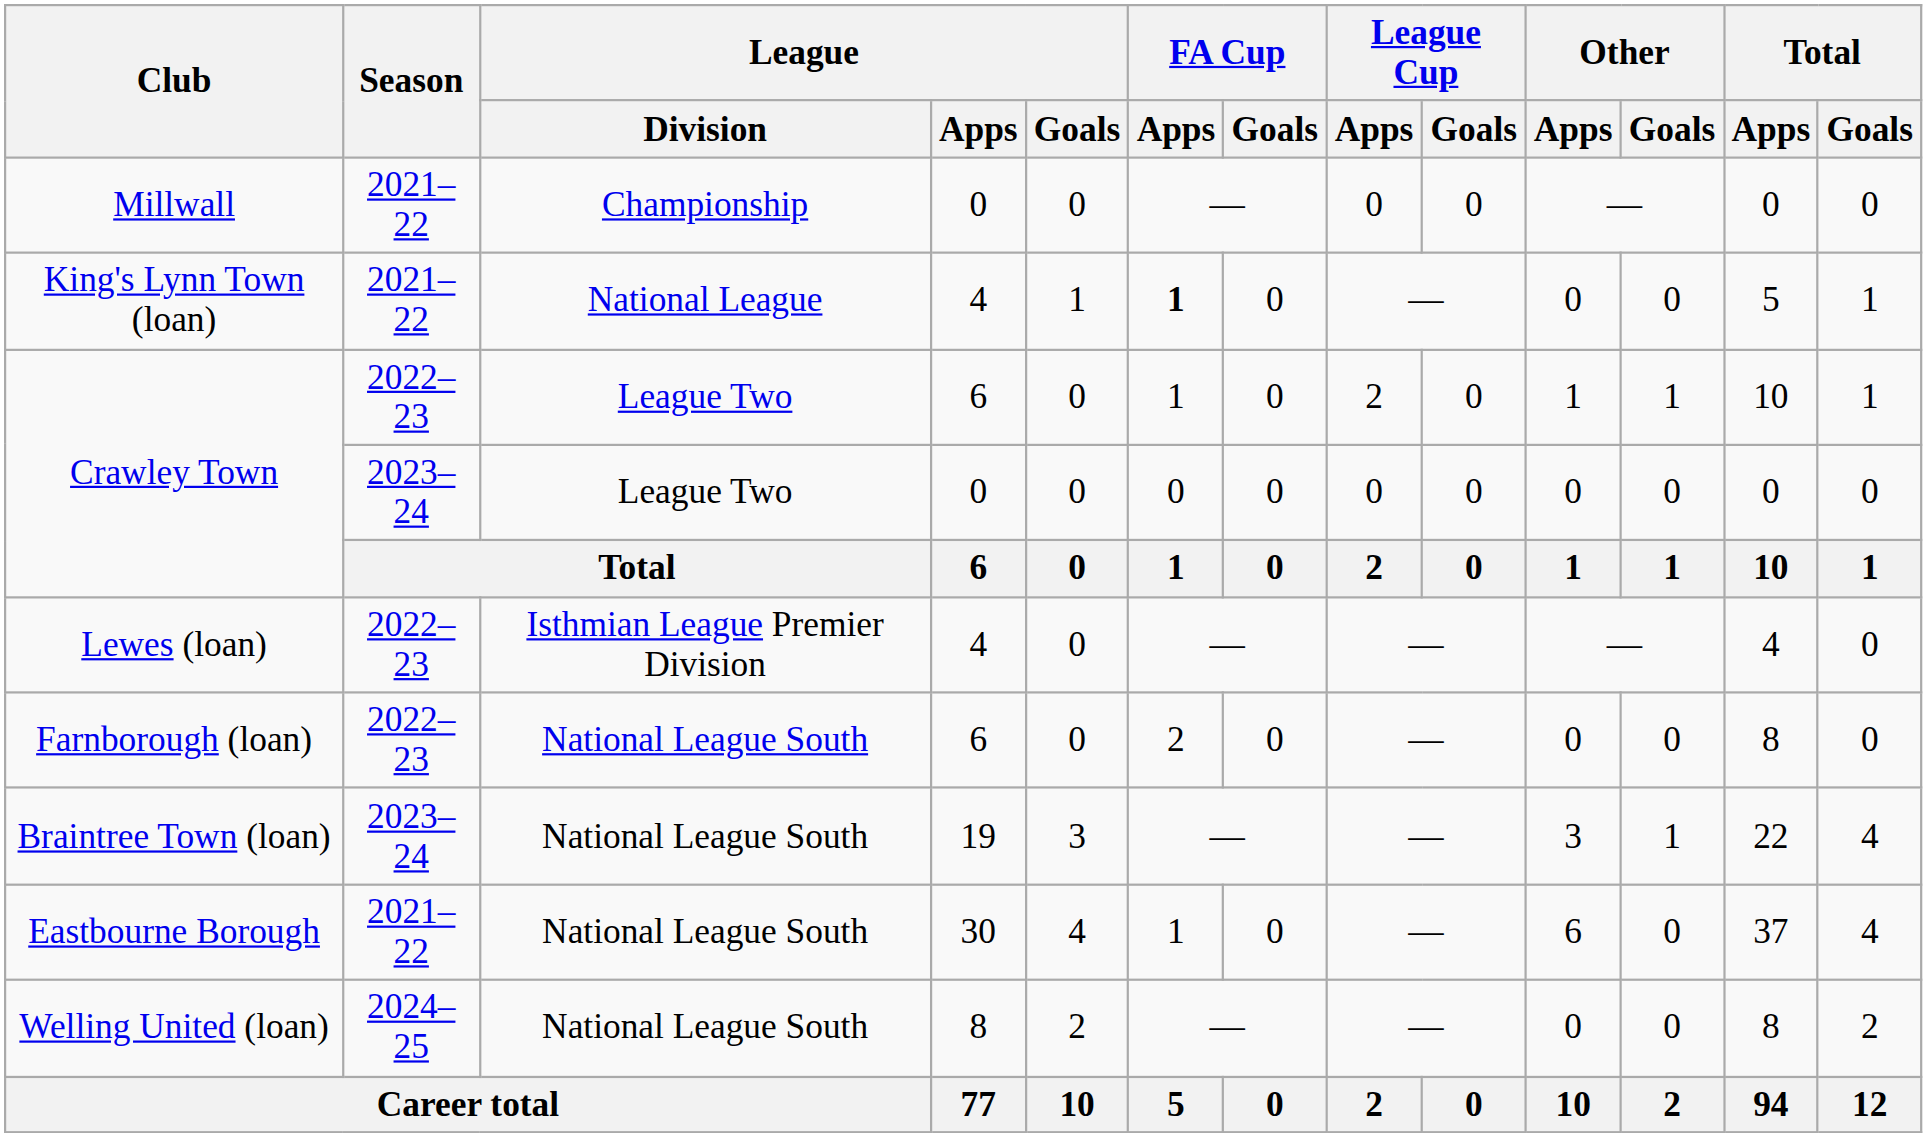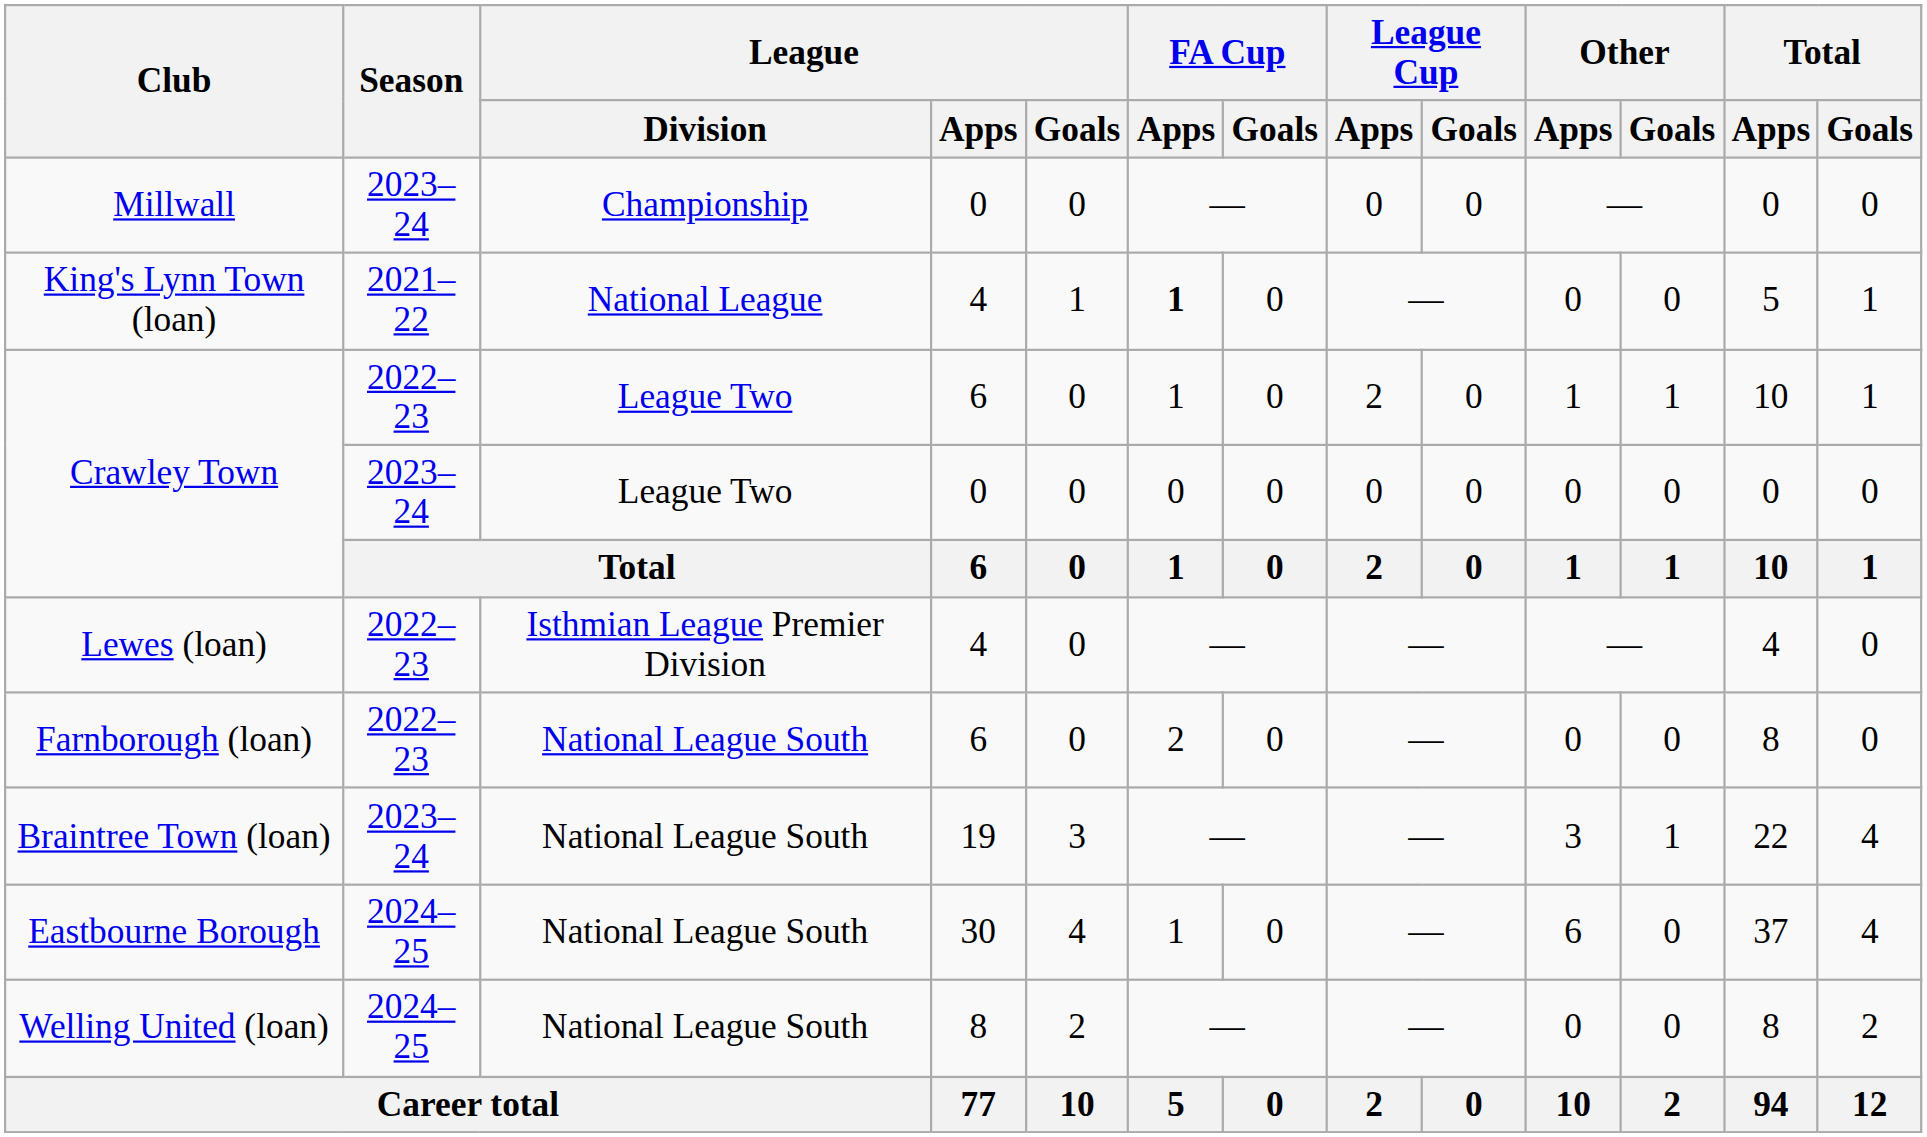Millwall | Season: 2021–22 -> 2023–24
Eastbourne Borough | Season: 2021–22 -> 2024–25
